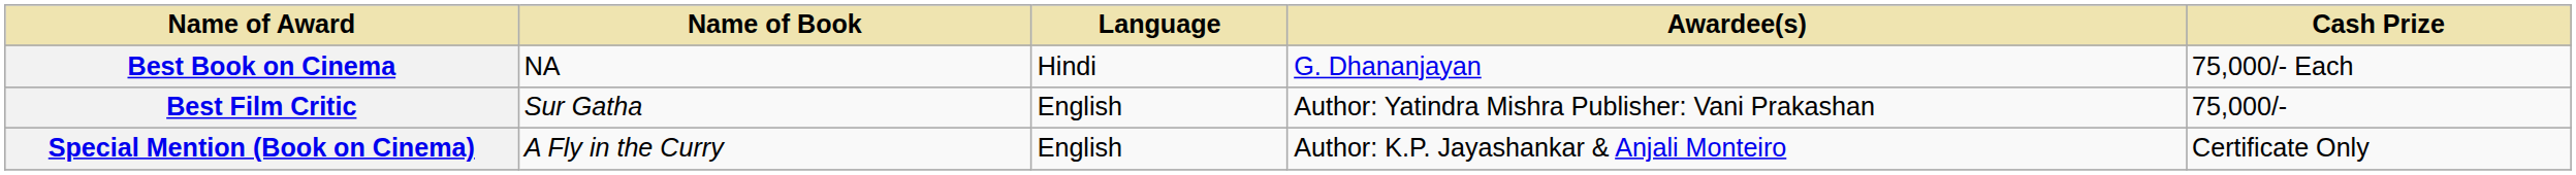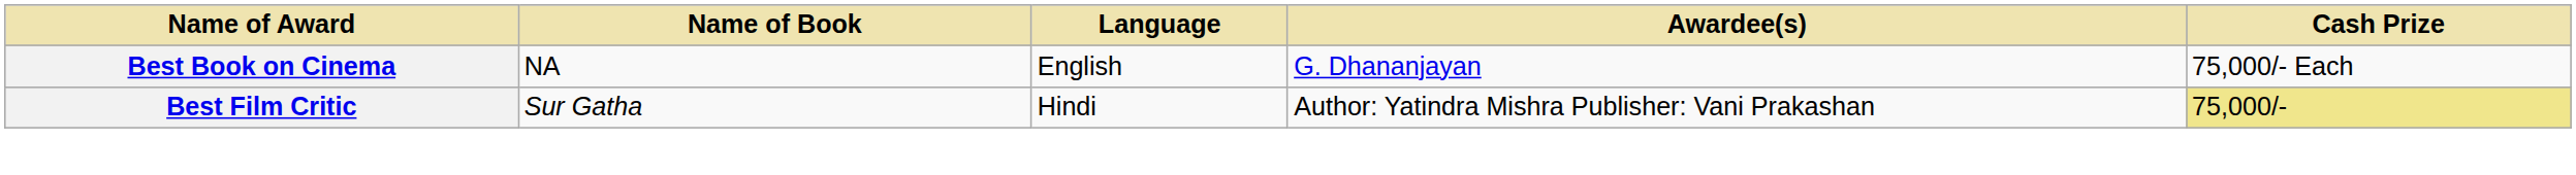Best Book on Cinema | Language: Hindi -> English
Best Film Critic | Language: English -> Hindi
Best Film Critic | Cash Prize: no background -> khaki background
- row: Special Mention (Book on Cinema) | A Fly in the Curry | English | Author: K.P. Jayashankar & Anjali Monteiro | Certificate Only
